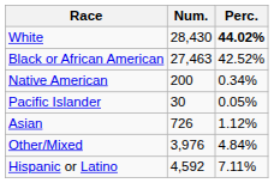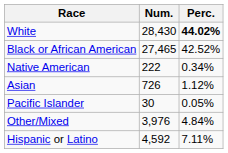Black or African American | Num.: 27,463 -> 27,465
Native American | Num.: 200 -> 222
rows swapped: Asian <-> Pacific Islander
